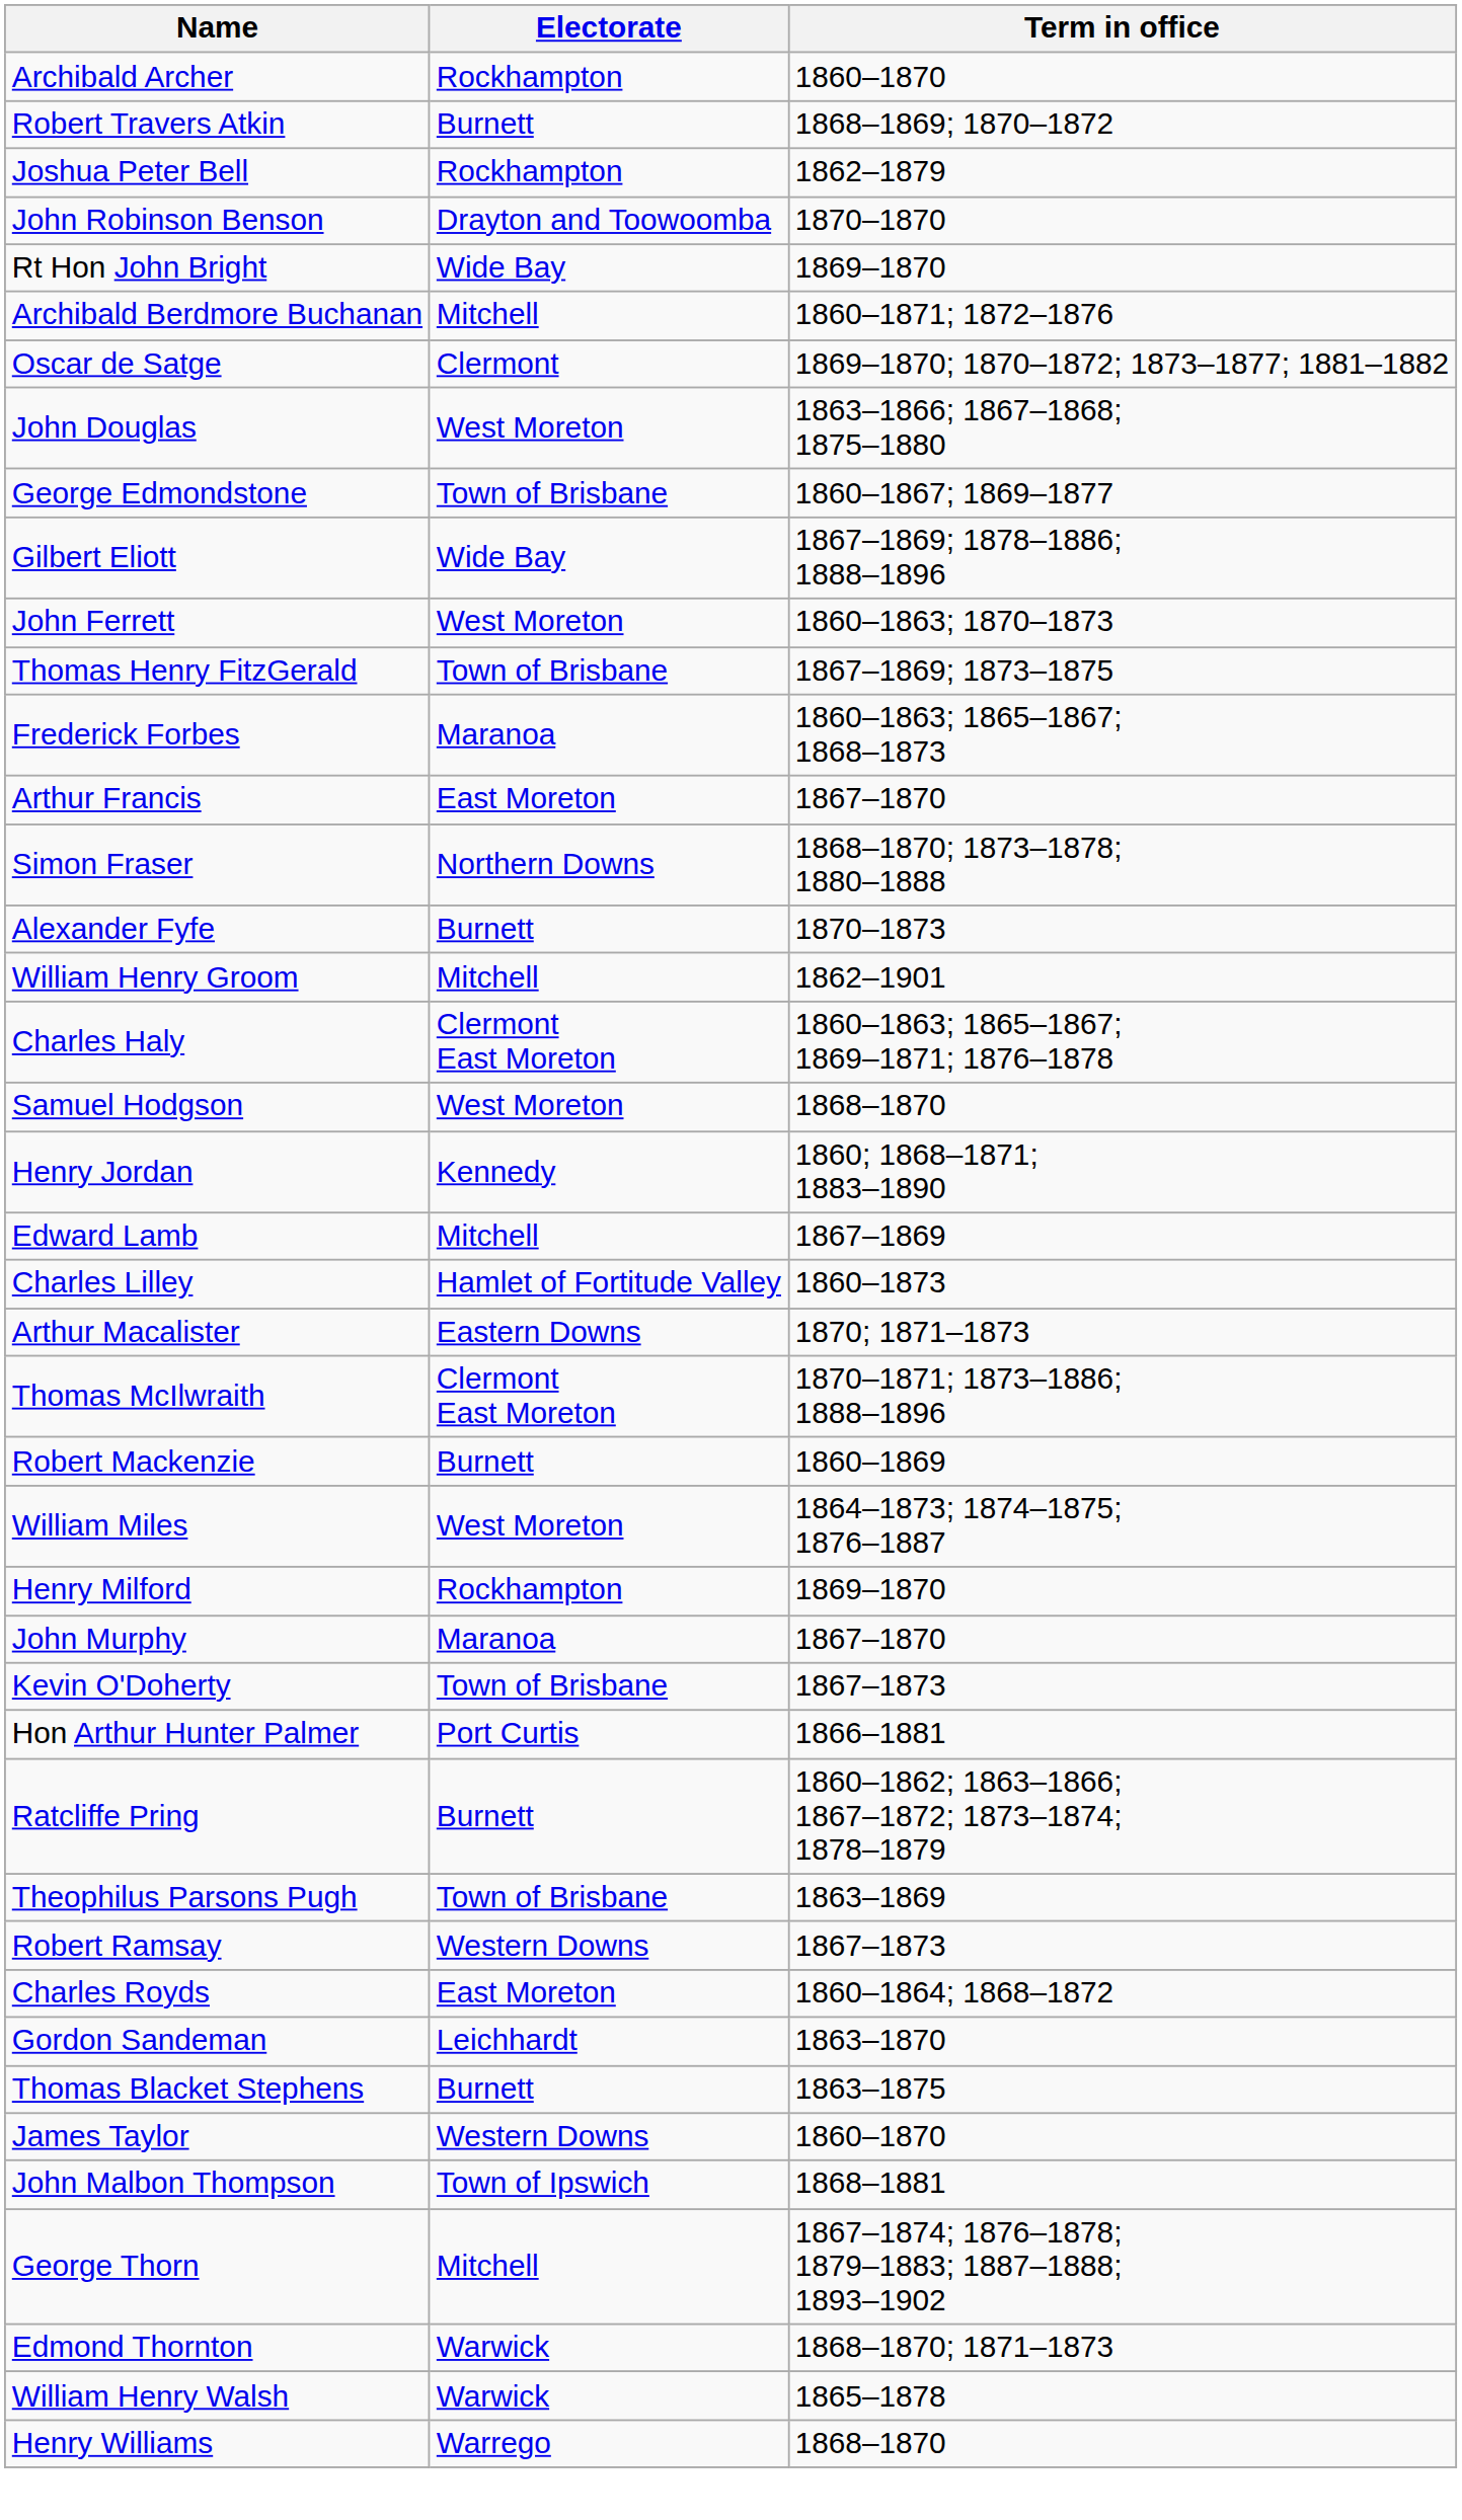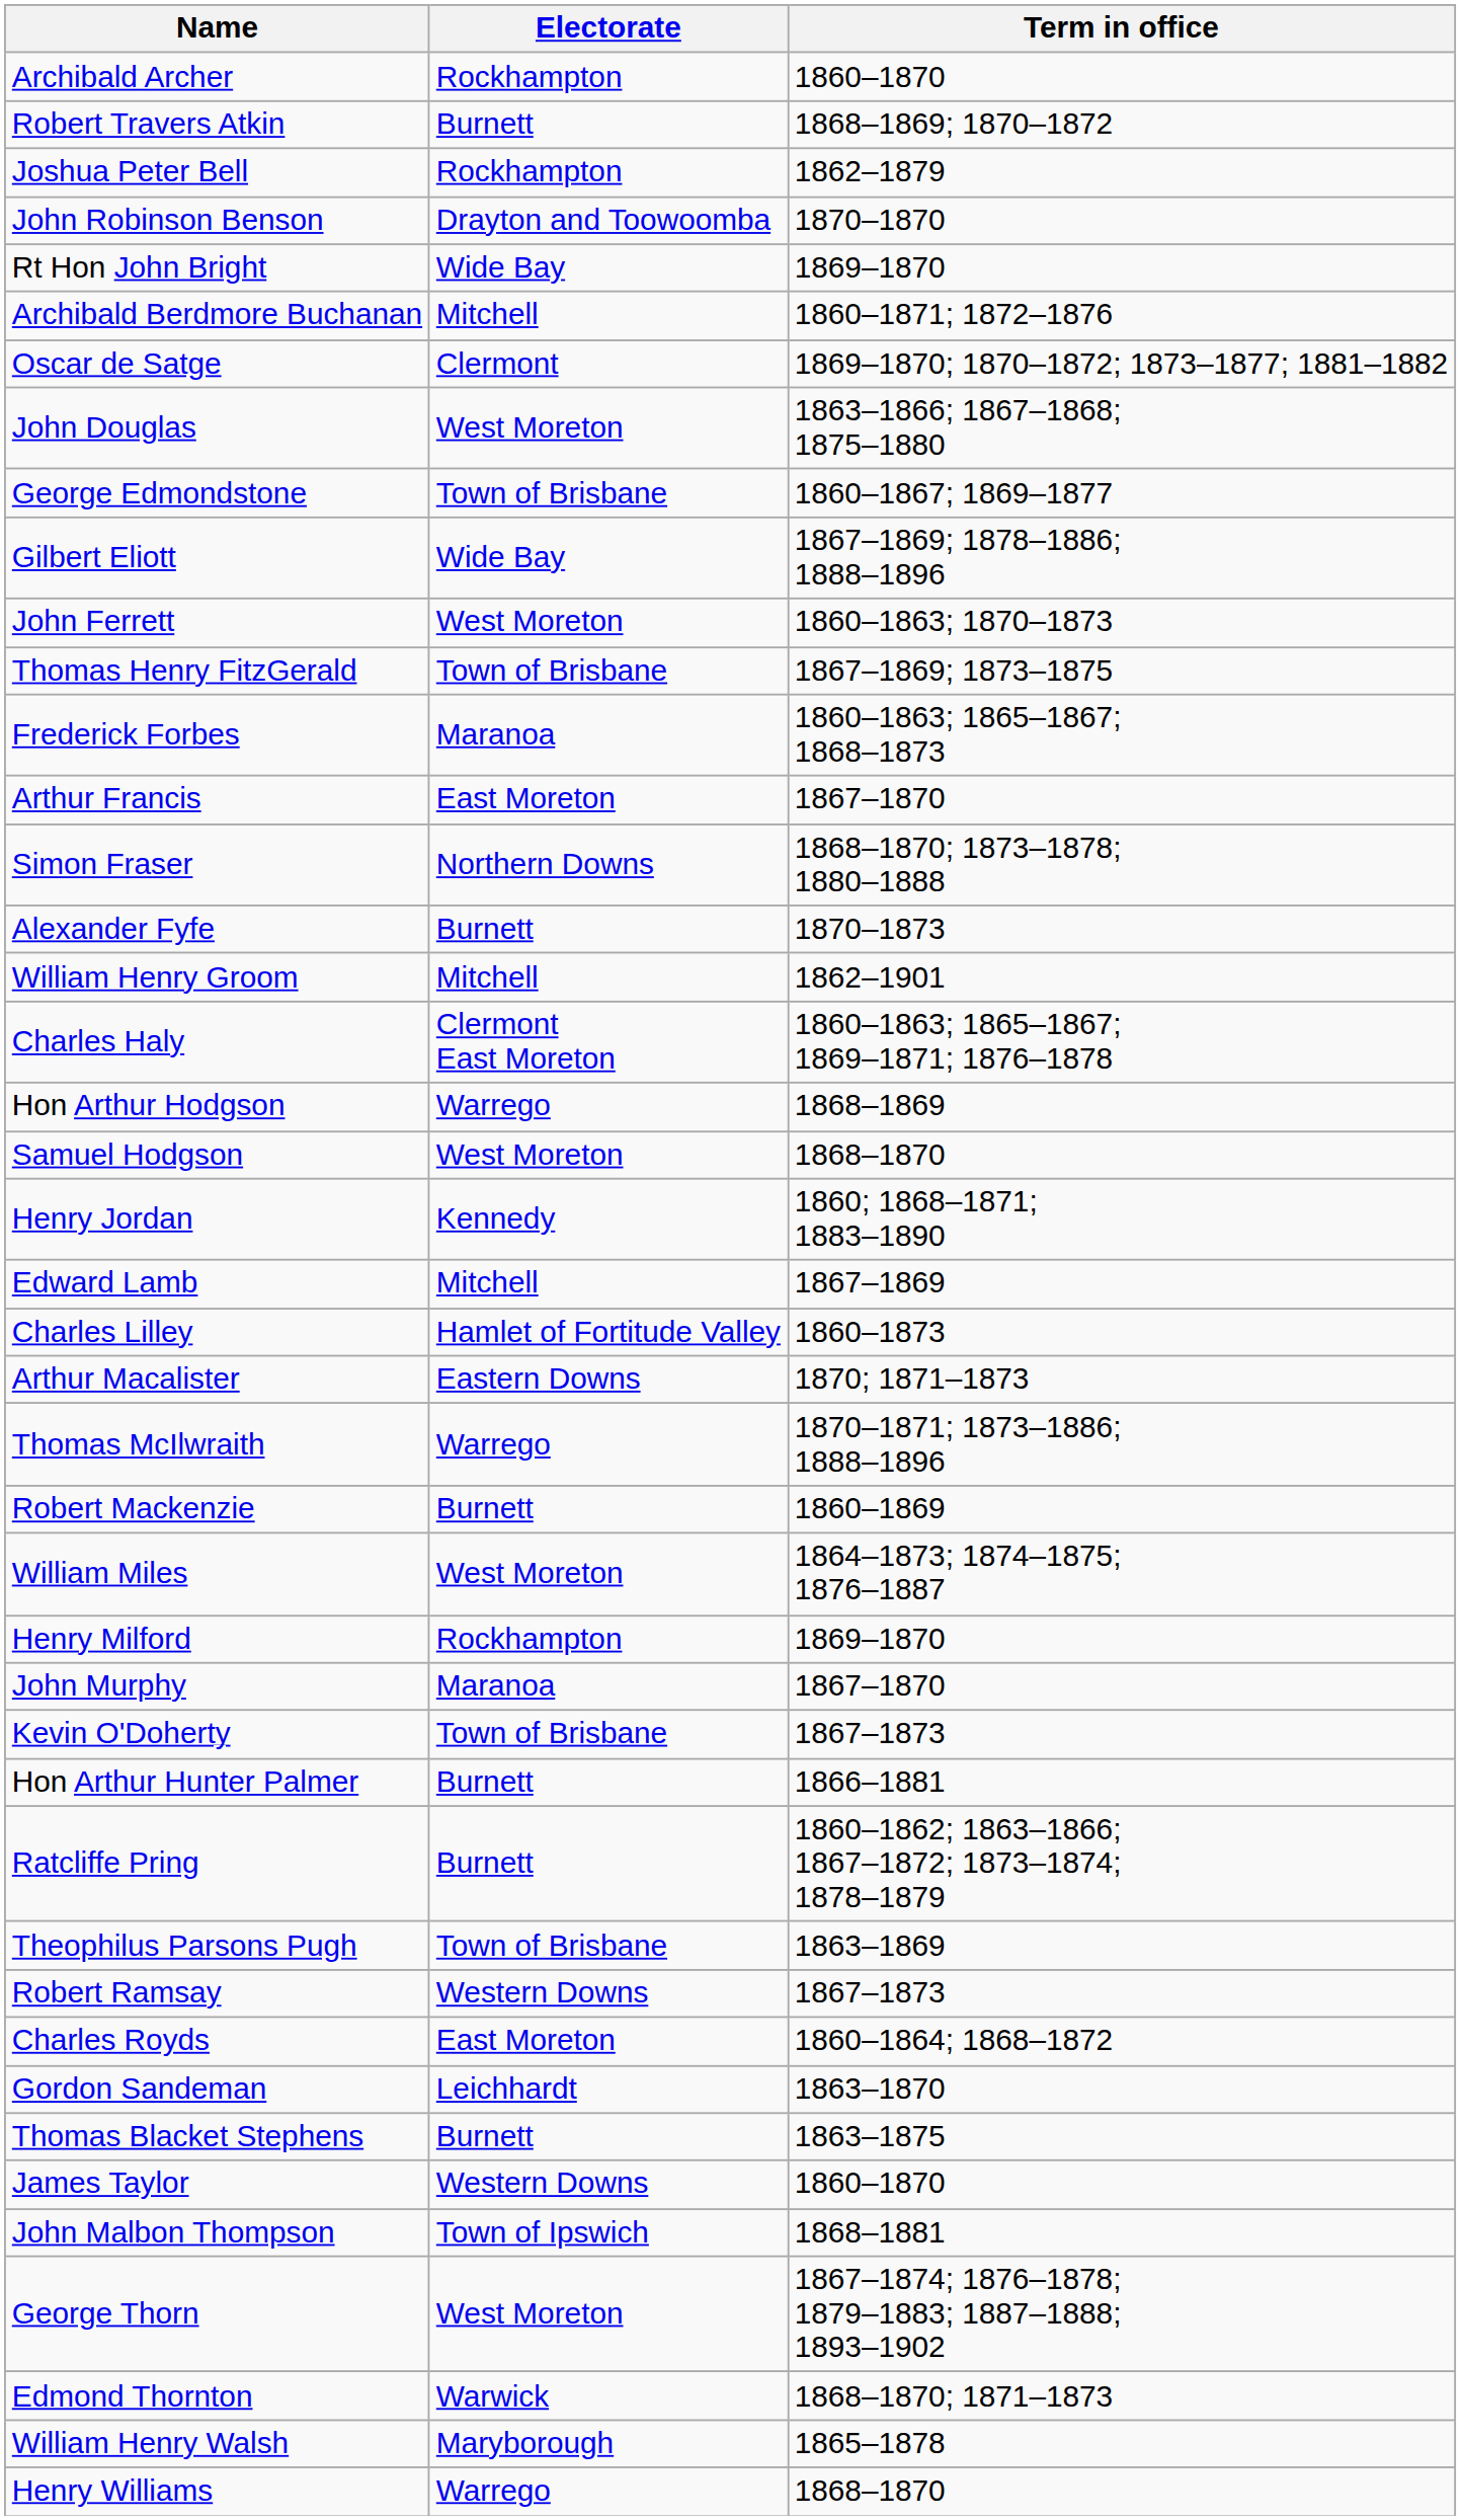+ row: Hon Arthur Hodgson | Warrego | 1868–1869
Thomas McIlwraith | Electorate: Clermont East Moreton -> Warrego
Hon Arthur Hunter Palmer | Electorate: Port Curtis -> Burnett
George Thorn | Electorate: Mitchell -> West Moreton
William Henry Walsh | Electorate: Warwick -> Maryborough
